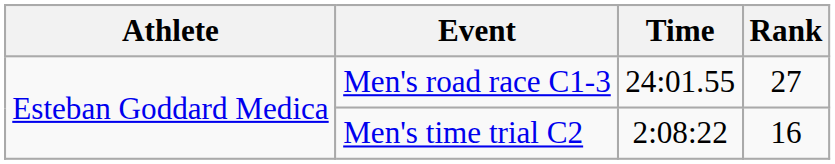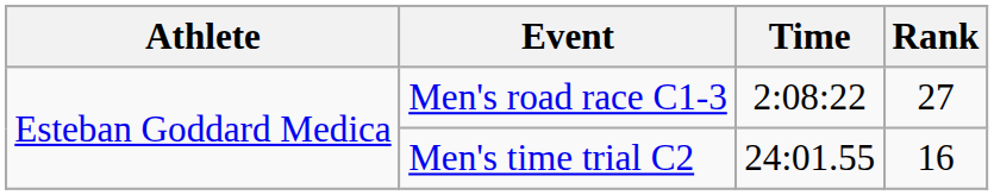Men's road race C1-3 | Time: 24:01.55 -> 2:08:22
Men's time trial C2 | Time: 2:08:22 -> 24:01.55
